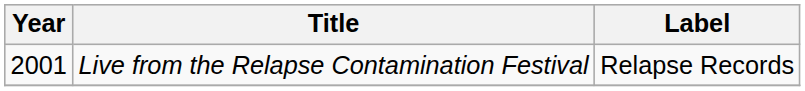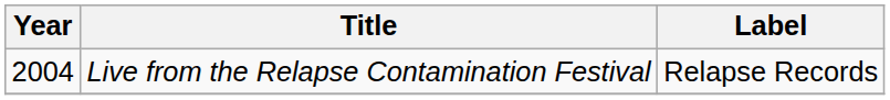Live from the Relapse Contamination Festival | Year: 2001 -> 2004
